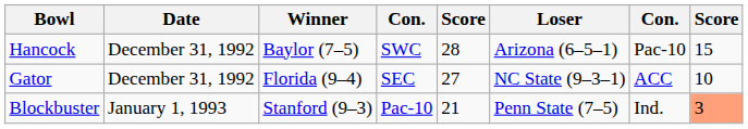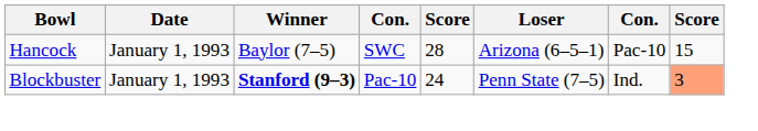Hancock | Date: December 31, 1992 -> January 1, 1993
- row: Gator | December 31, 1992 | Florida (9–4) | SEC | 27 | NC State (9–3–1) | ACC | 10
Blockbuster | Winner: normal -> bold
Blockbuster | column 5: 21 -> 24
